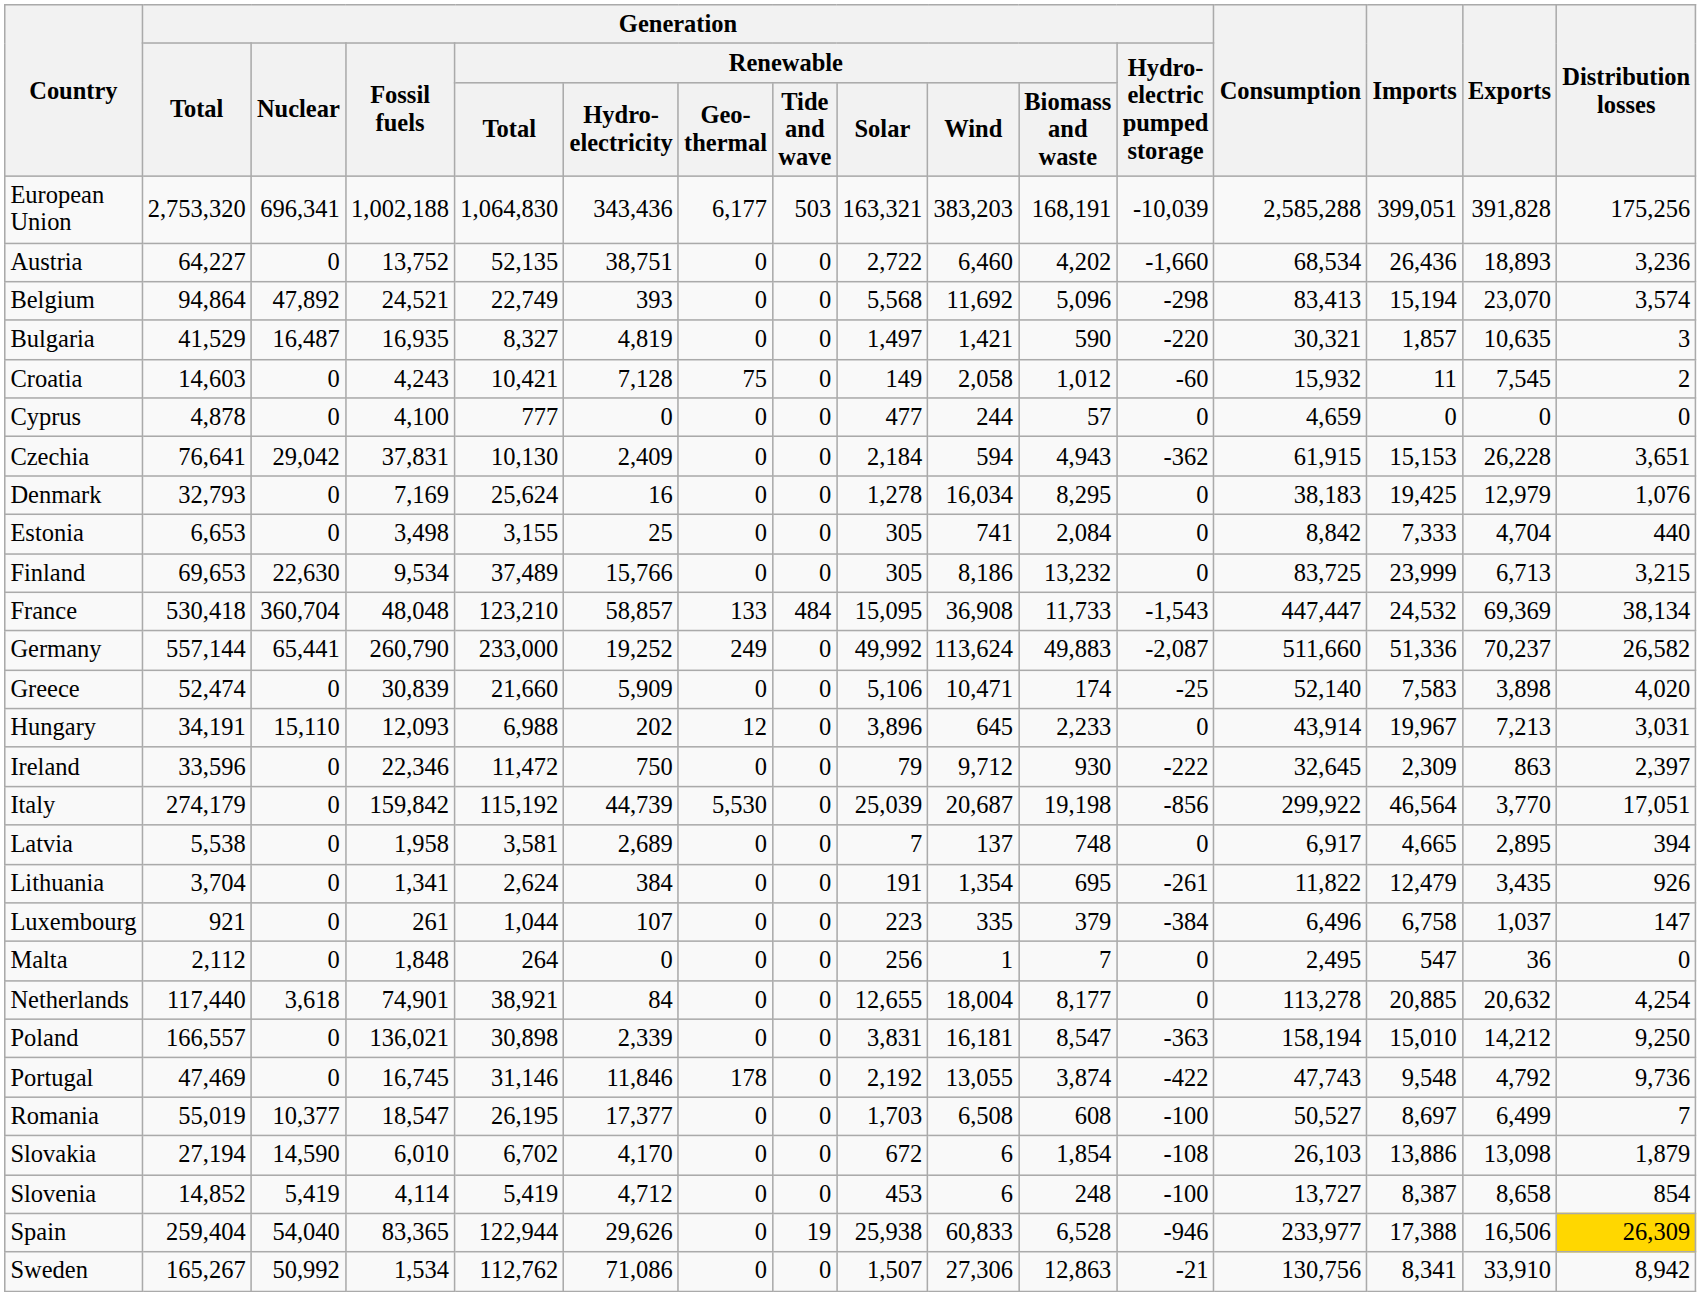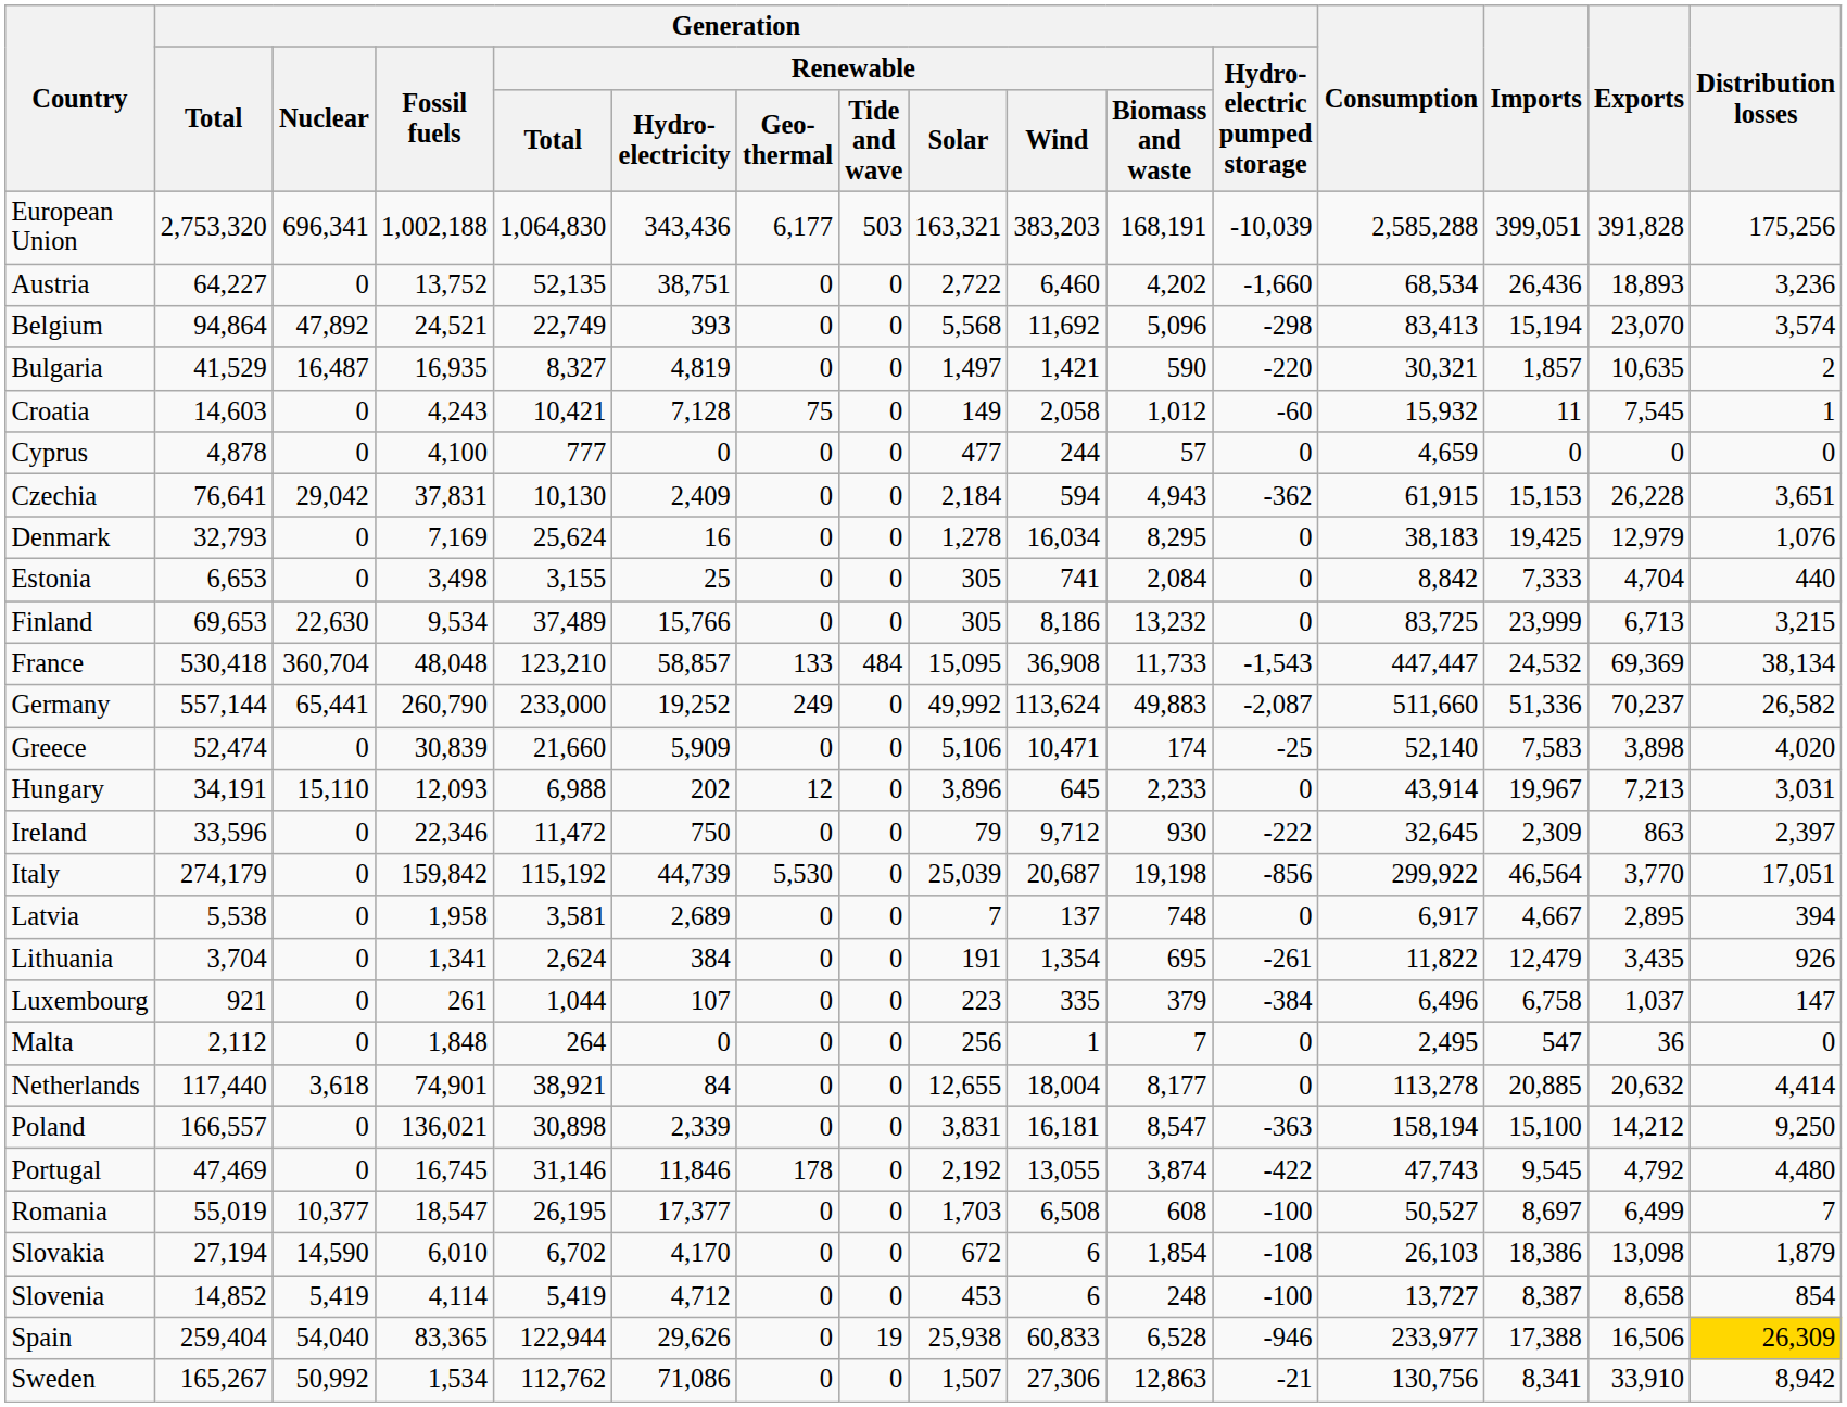Bulgaria | Distribution losses: 3 -> 2
Croatia | Distribution losses: 2 -> 1
Latvia | Imports: 4,665 -> 4,667
Netherlands | Distribution losses: 4,254 -> 4,414
Poland | Imports: 15,010 -> 15,100
Portugal | Imports: 9,548 -> 9,545
Portugal | Distribution losses: 9,736 -> 4,480
Slovakia | Imports: 13,886 -> 18,386
